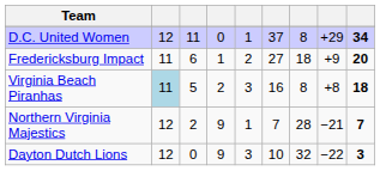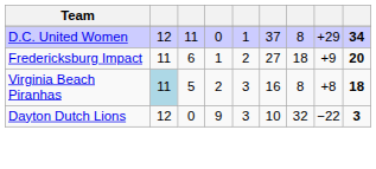- row: Northern Virginia Majestics | 12 | 2 | 9 | 1 | 7 | 28 | −21 | 7
